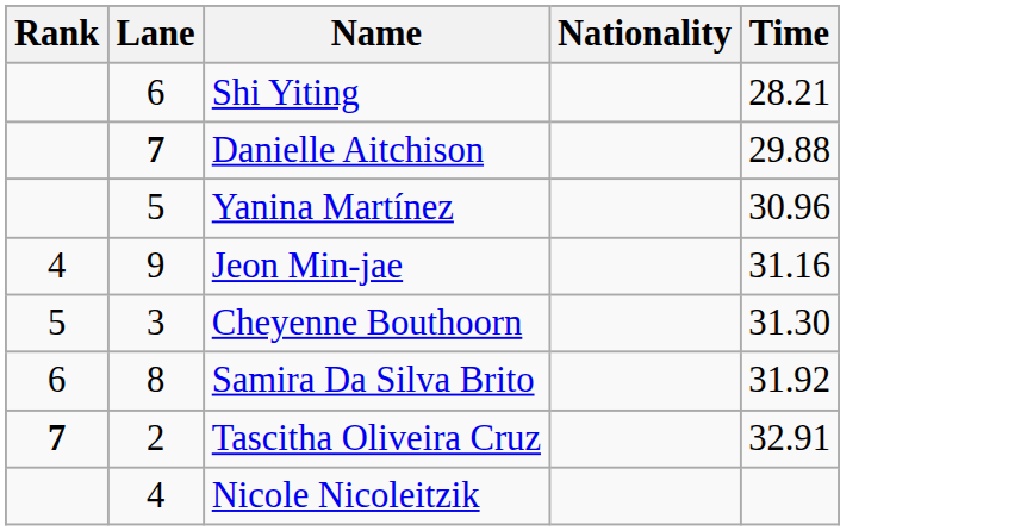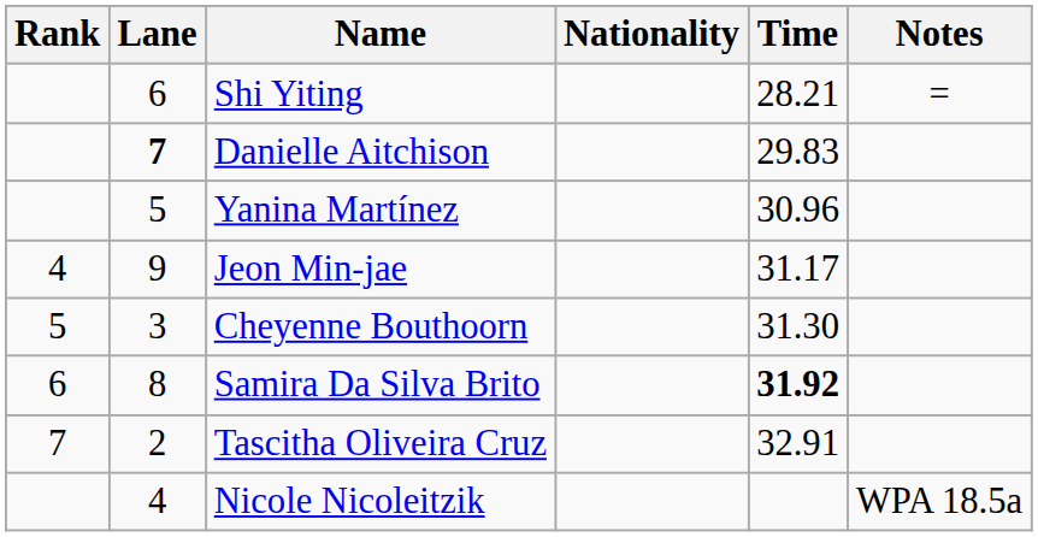+ column: Notes | = | WPA 18.5a
Danielle Aitchison | Time: 29.88 -> 29.83
Jeon Min-jae | Time: 31.16 -> 31.17
Samira Da Silva Brito | Time: normal -> bold
Tascitha Oliveira Cruz | Rank: bold -> normal
